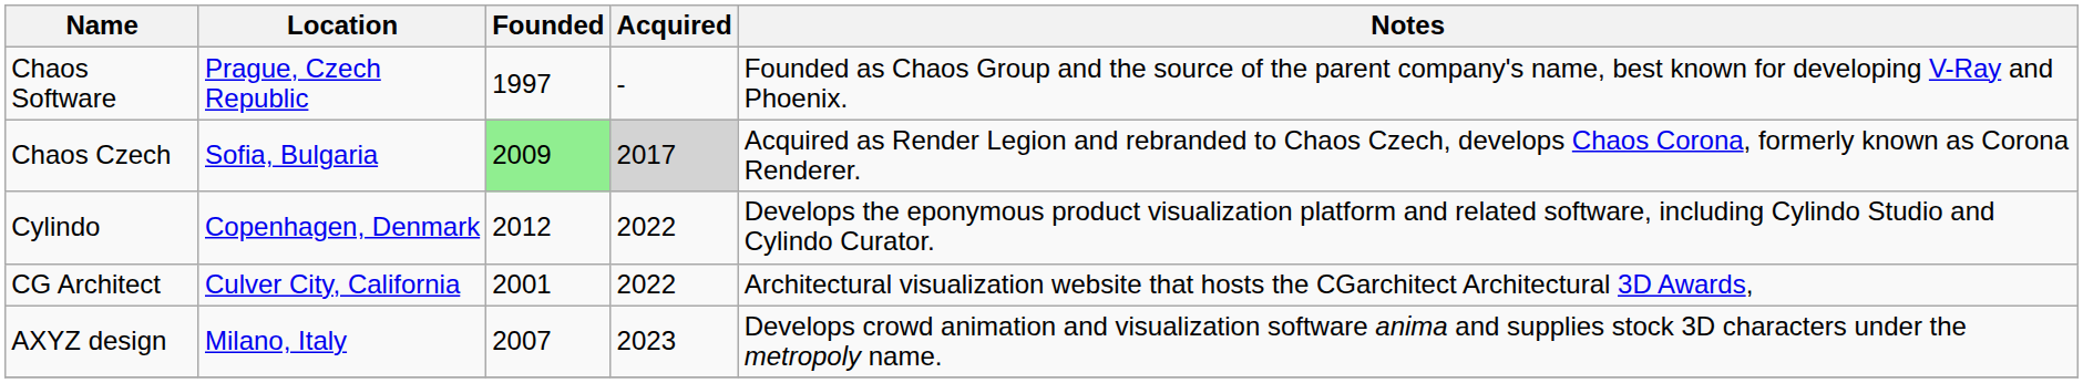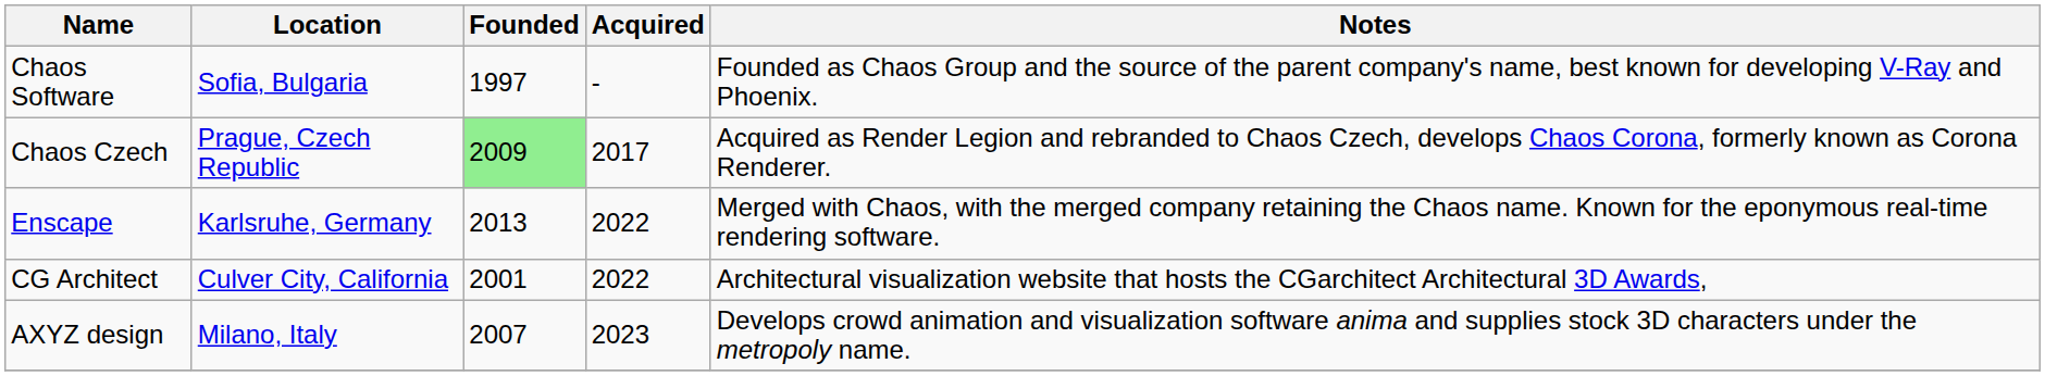Chaos Software | Location: Prague, Czech Republic -> Sofia, Bulgaria
Chaos Czech | Location: Sofia, Bulgaria -> Prague, Czech Republic
Chaos Czech | Acquired: lightgrey background -> no background
+ row: Enscape | Karlsruhe, Germany | 2013 | 2022 | Merged with Chaos, with the merged company retaining the Chaos name. Known for the eponymous real-time rendering software.
- row: Cylindo | Copenhagen, Denmark | 2012 | 2022 | Develops the eponymous product visualization platform and related software, including Cylindo Studio and Cylindo Curator.
